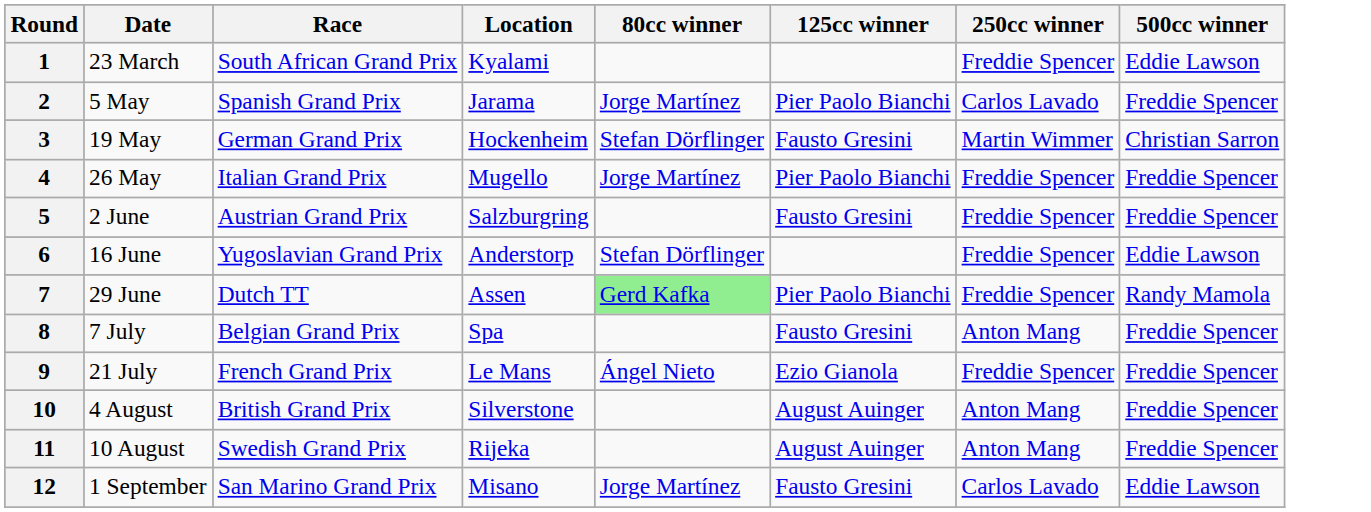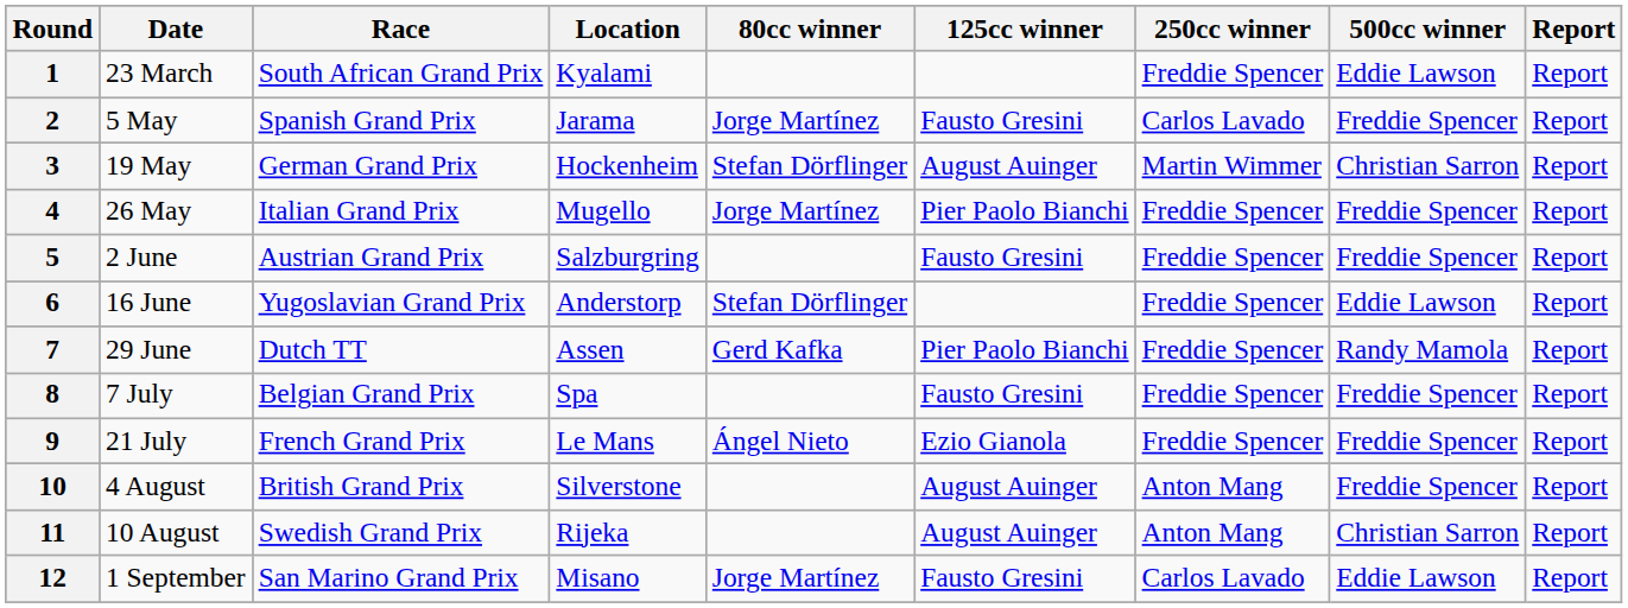+ column: Report | Report | Report | Report | Report | Report | Report | Report | Report | Report | Report | Report | Report
2 | 125cc winner: Pier Paolo Bianchi -> Fausto Gresini
3 | 125cc winner: Fausto Gresini -> August Auinger
7 | 80cc winner: lightgreen background -> no background
8 | 250cc winner: Anton Mang -> Freddie Spencer
11 | 500cc winner: Freddie Spencer -> Christian Sarron
